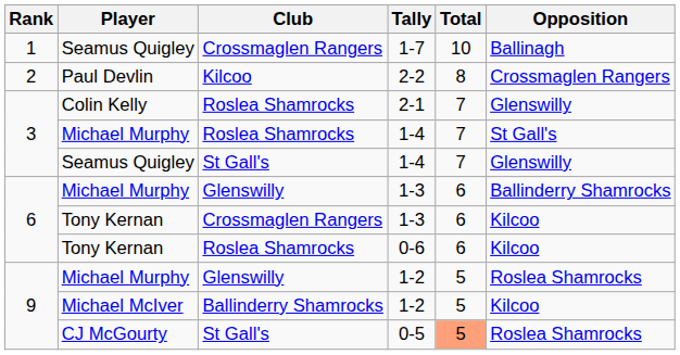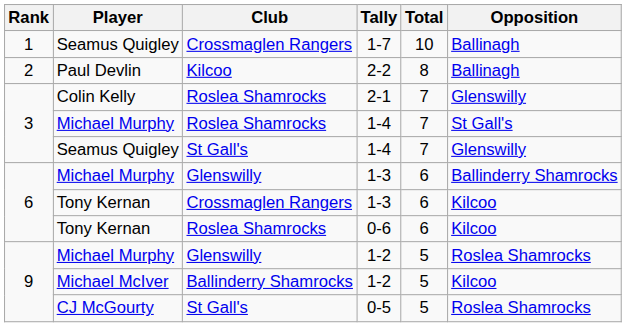2-2 | Opposition: Crossmaglen Rangers -> Ballinagh
0-5 | Total: lightsalmon background -> no background
